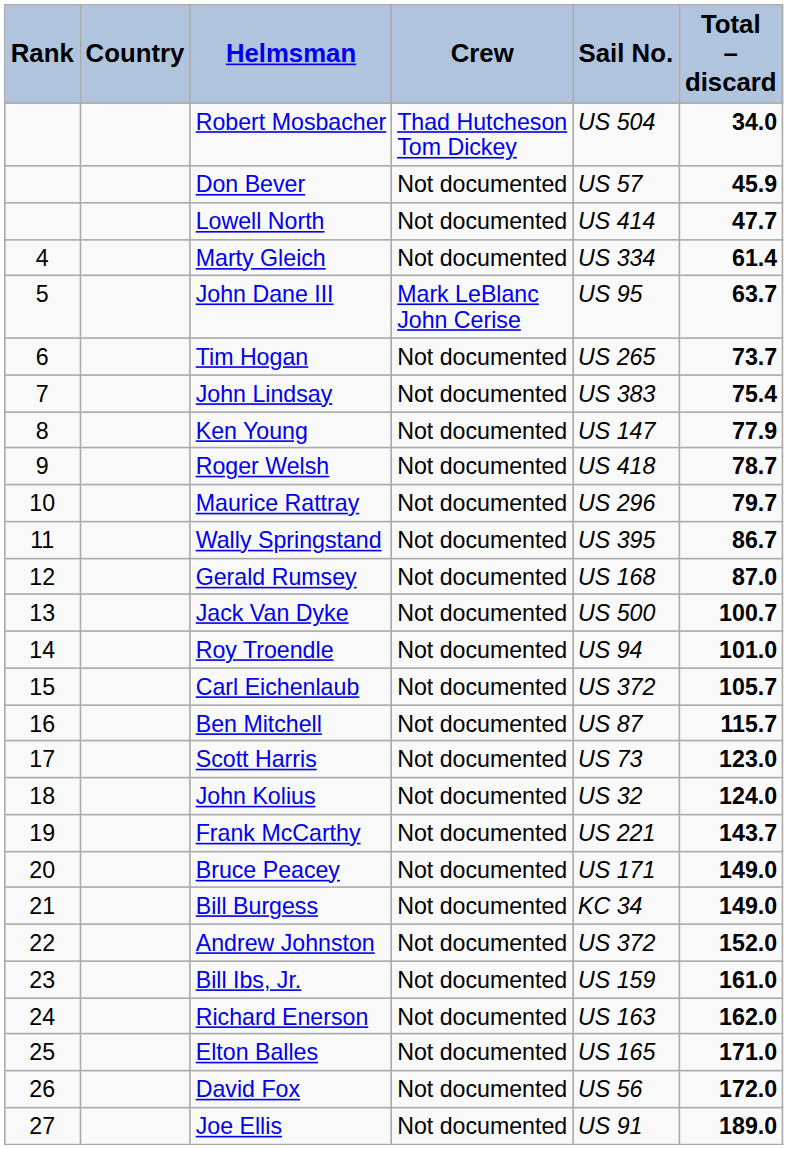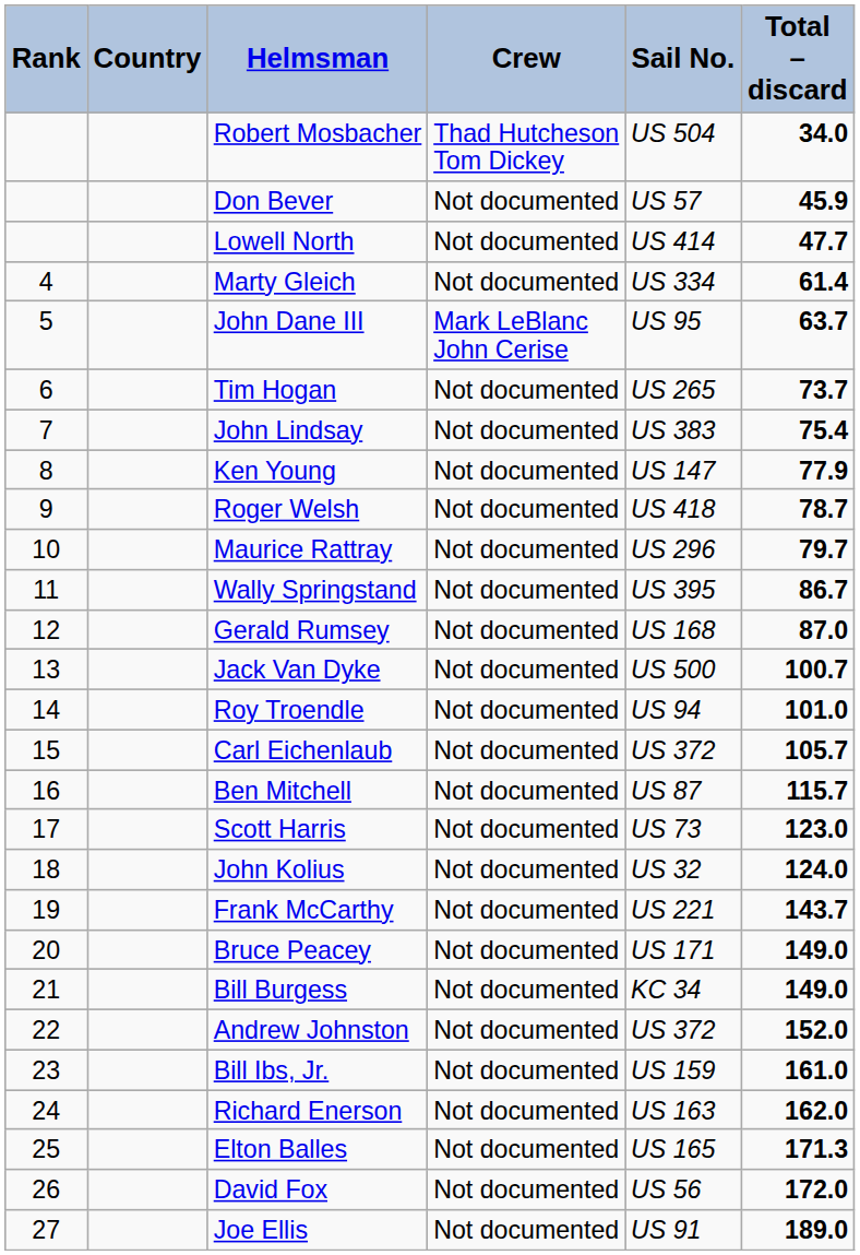Elton Balles | Total – discard: 171.0 -> 171.3
